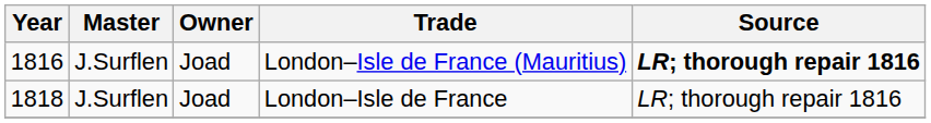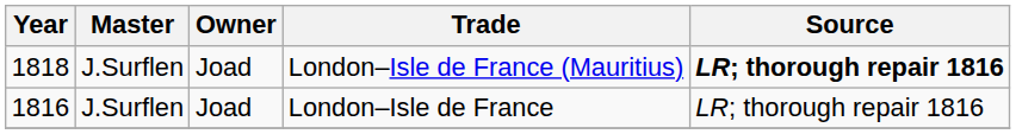London–Isle de France (Mauritius) | Year: 1816 -> 1818
London–Isle de France | Year: 1818 -> 1816
